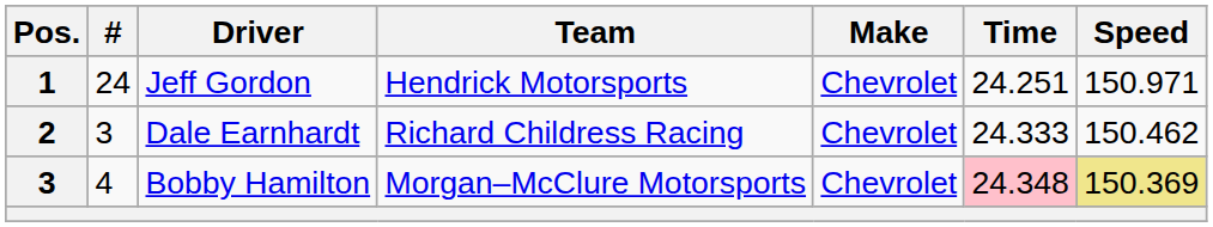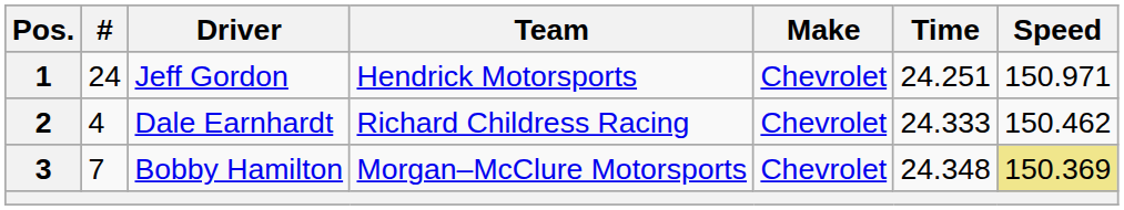Dale Earnhardt | #: 3 -> 4
Bobby Hamilton | #: 4 -> 7
Bobby Hamilton | Time: pink background -> no background
